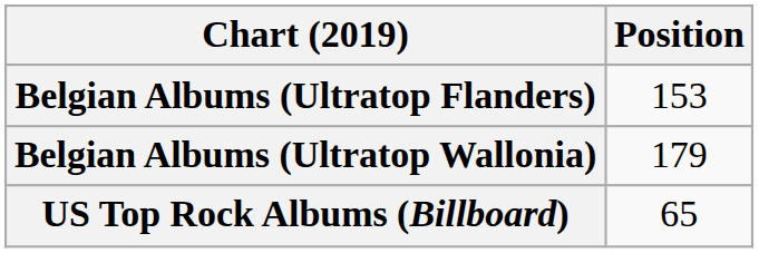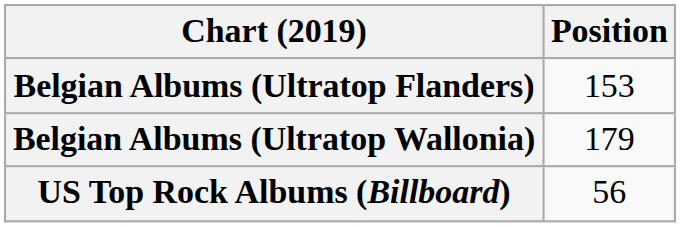US Top Rock Albums (Billboard) | Position: 65 -> 56
